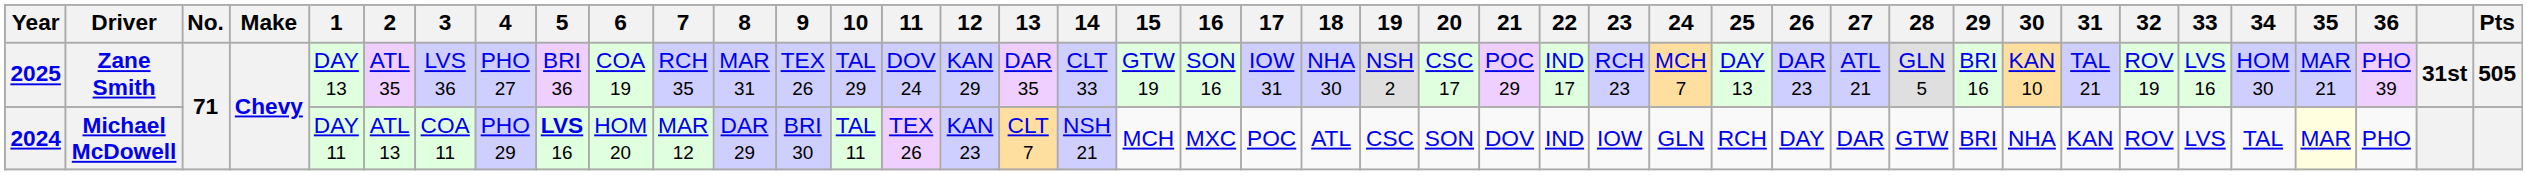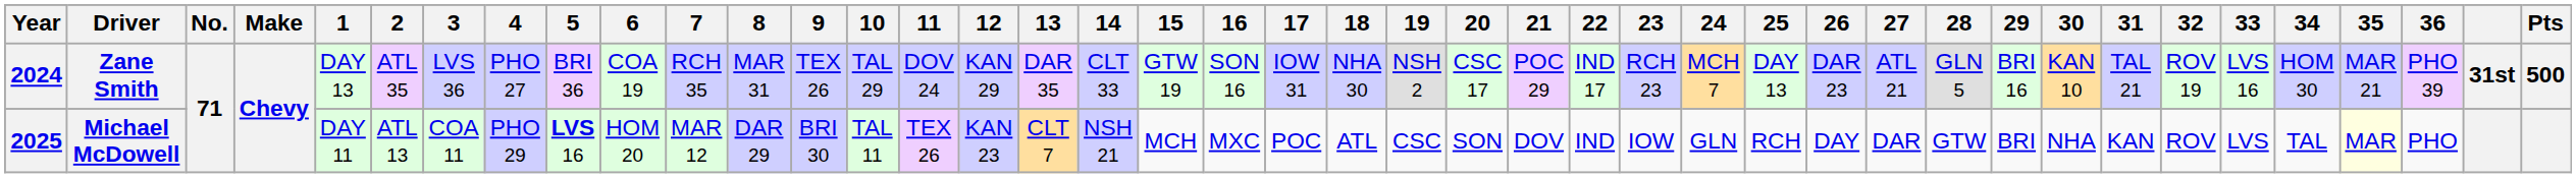Zane Smith | Year: 2025 -> 2024
Zane Smith | Pts: 505 -> 500
Michael McDowell | Year: 2024 -> 2025
